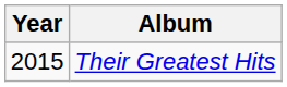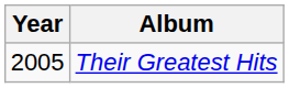Their Greatest Hits | Year: 2015 -> 2005
